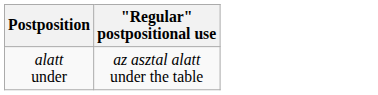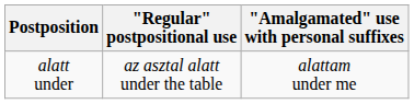+ column: "Amalgamated" use with personal suffixes | alattam under me
